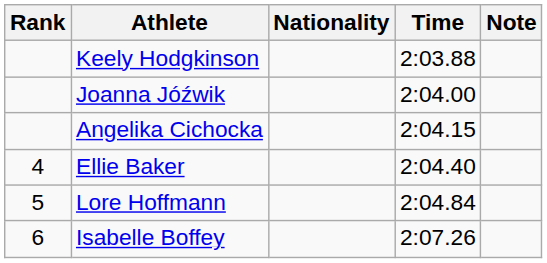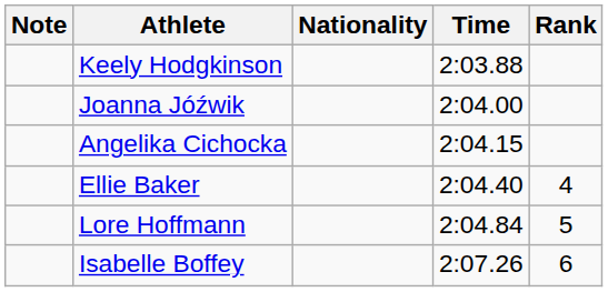columns swapped: Rank <-> Note
